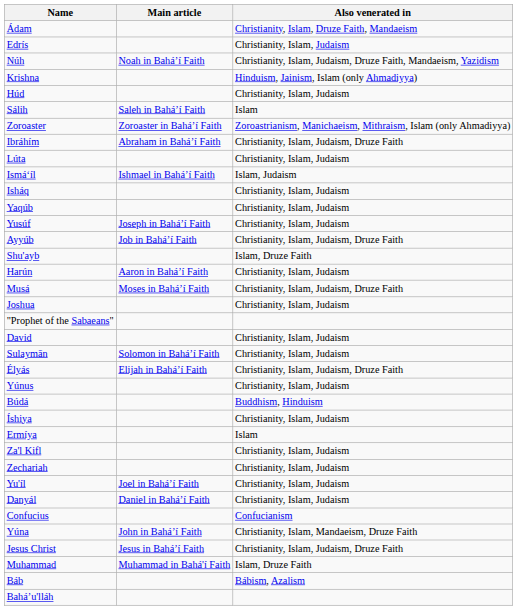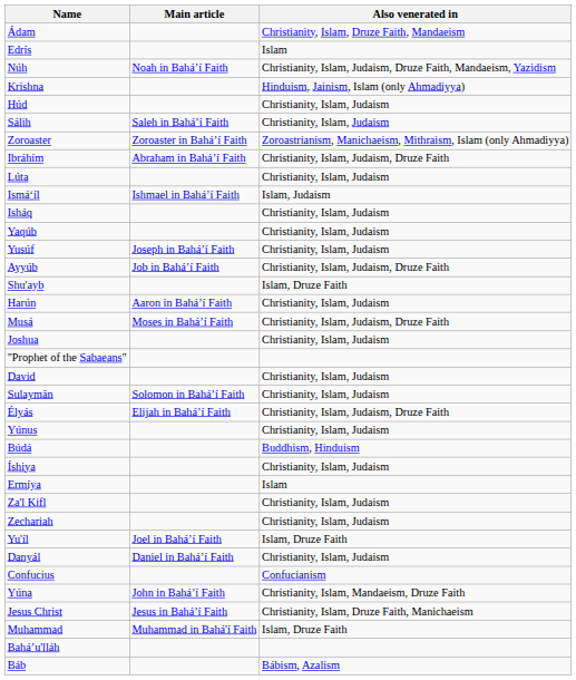Edrís | Also venerated in: Christianity, Islam, Judaism -> Islam
Sálih | Also venerated in: Islam -> Christianity, Islam, Judaism
Yu'íl | Also venerated in: Christianity, Islam, Judaism -> Islam, Druze Faith
Jesus Christ | Also venerated in: Christianity, Islam, Judaism, Druze Faith -> Christianity, Islam, Druze Faith, Manichaeism
rows swapped: Báb <-> Baháʼu'lláh
